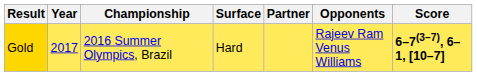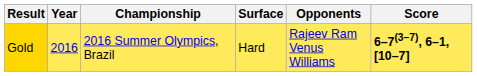- column: Partner
Gold | Year: 2017 -> 2016
